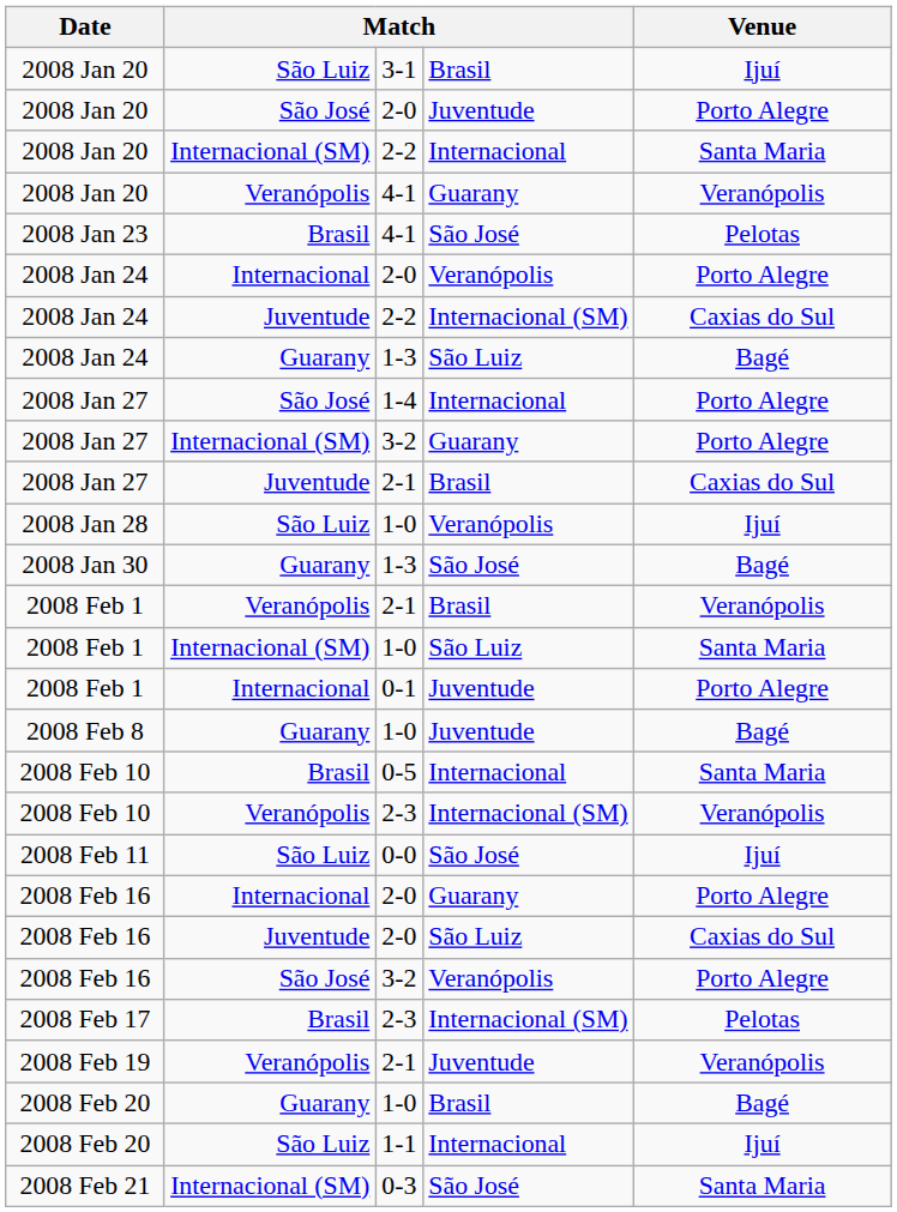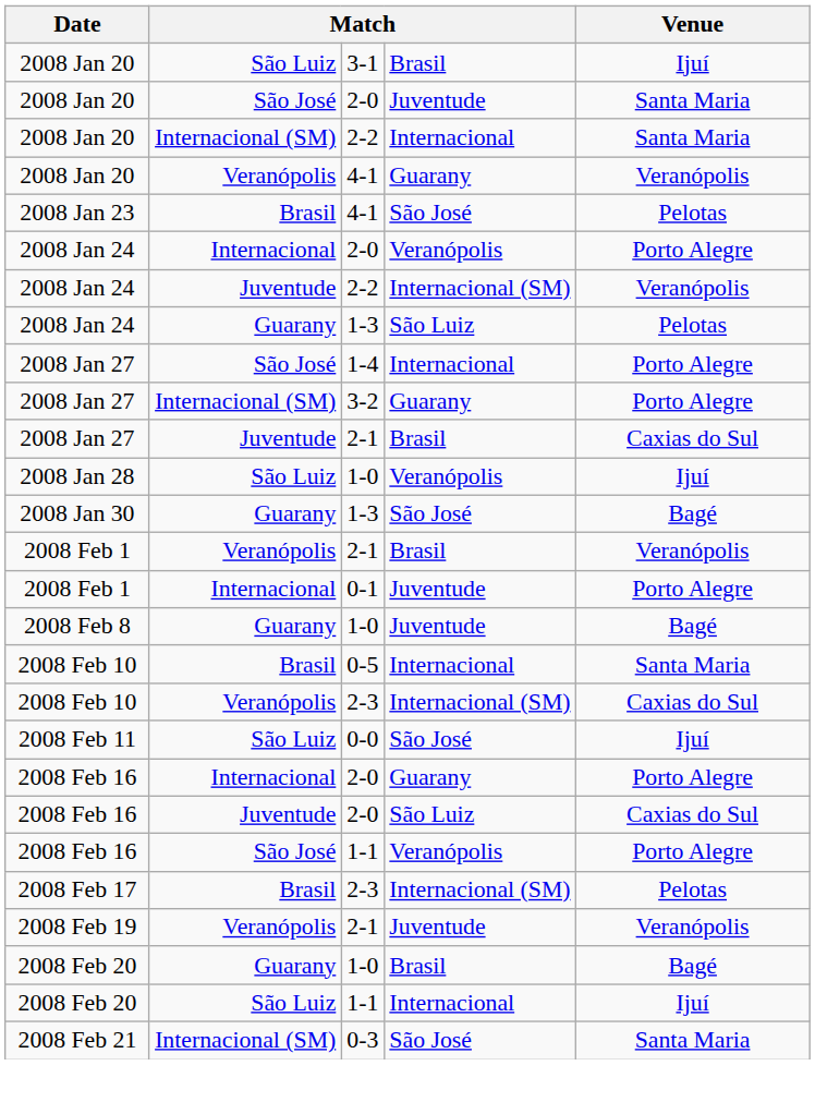2008 Jan 20 / São José | Venue: Porto Alegre -> Santa Maria
2008 Jan 24 / Juventude | Venue: Caxias do Sul -> Veranópolis
2008 Jan 24 / Guarany | Venue: Bagé -> Pelotas
- row: 2008 Feb 1 | Internacional (SM) | 1-0 | São Luiz | Santa Maria
2008 Feb 10 / Veranópolis | Venue: Veranópolis -> Caxias do Sul
2008 Feb 16 / São José | column 3: 3-2 -> 1-1
